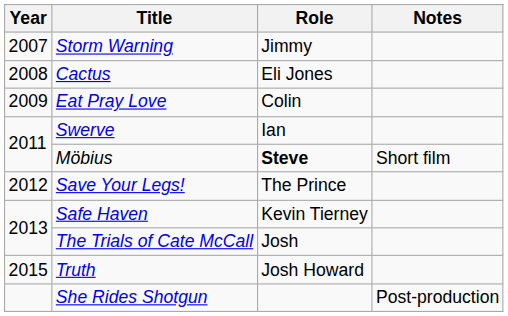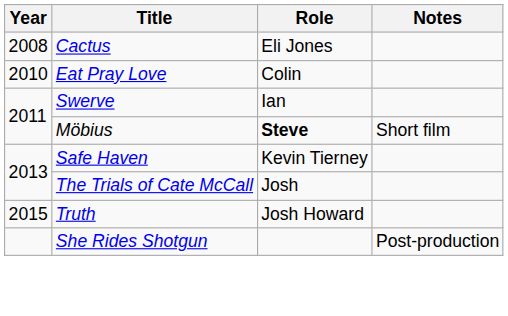- row: 2007 | Storm Warning | Jimmy
Eat Pray Love | Year: 2009 -> 2010
- row: 2012 | Save Your Legs! | The Prince
